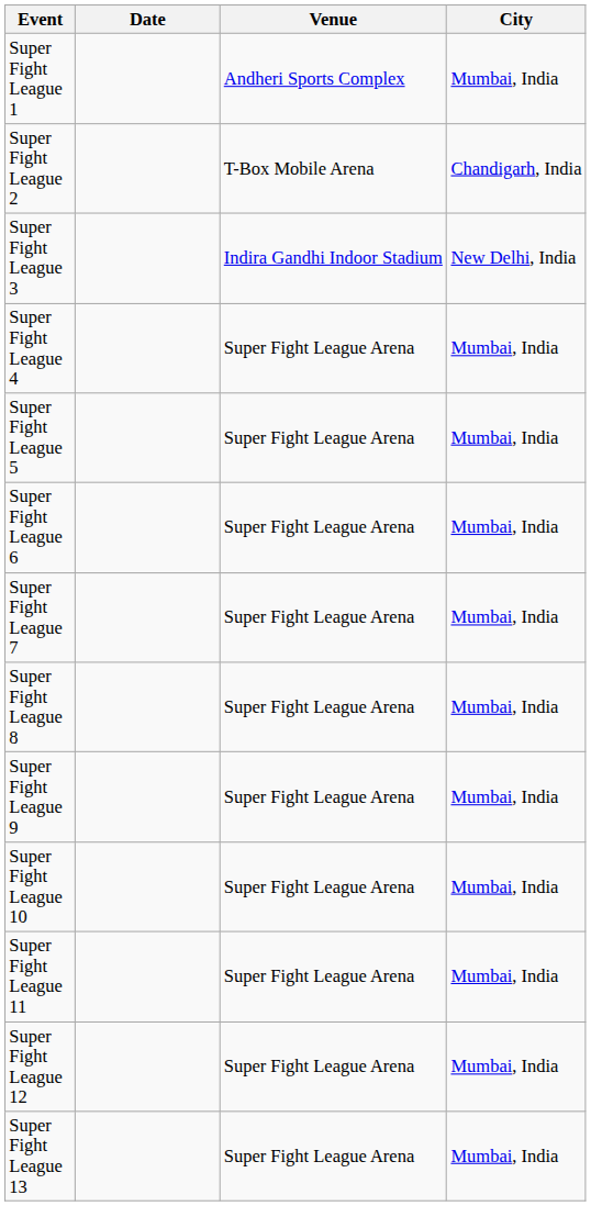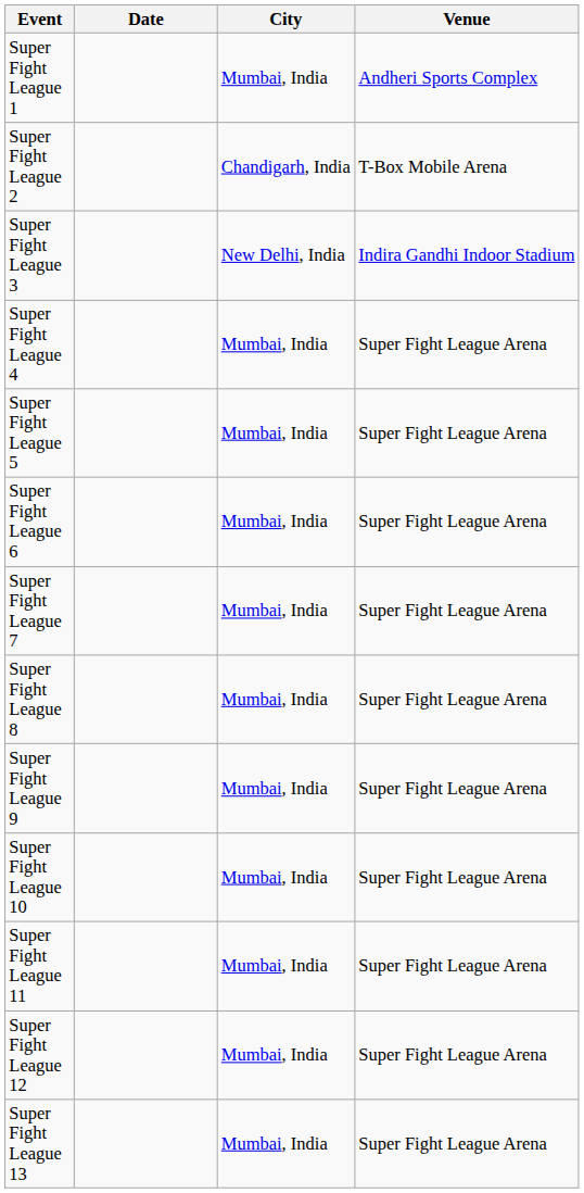columns swapped: Venue <-> City
